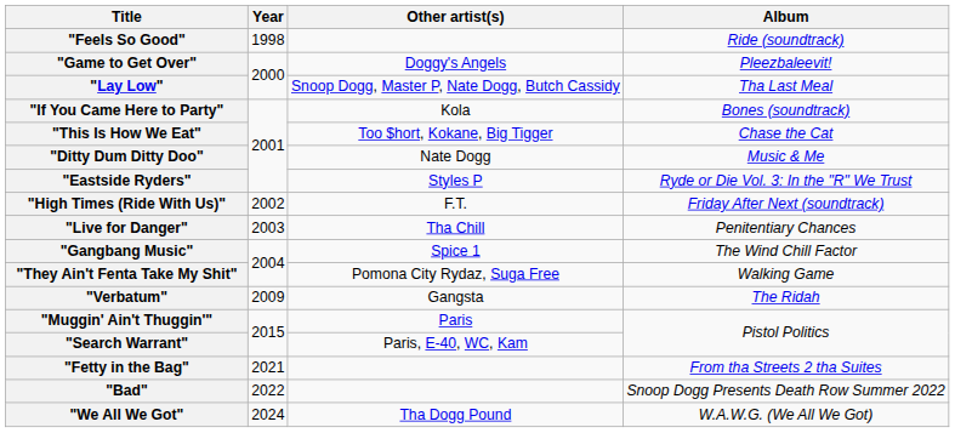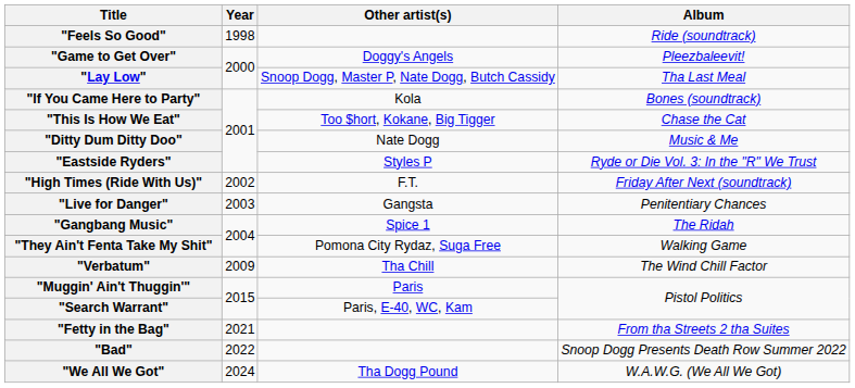"Live for Danger" | Other artist(s): Tha Chill -> Gangsta
"Gangbang Music" | Album: The Wind Chill Factor -> The Ridah
"Verbatum" | Other artist(s): Gangsta -> Tha Chill
"Verbatum" | Album: The Ridah -> The Wind Chill Factor
